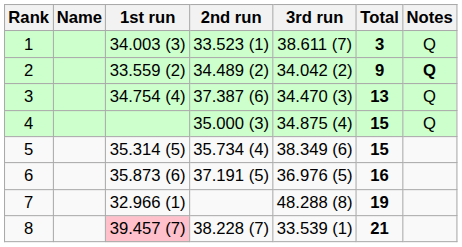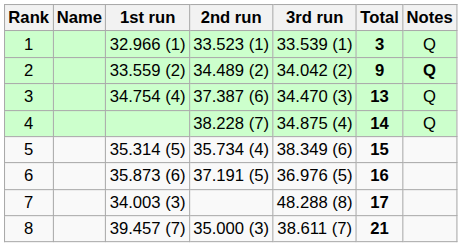1 | 1st run: 34.003 (3) -> 32.966 (1)
1 | 3rd run: 38.611 (7) -> 33.539 (1)
4 | 2nd run: 35.000 (3) -> 38.228 (7)
4 | Total: 15 -> 14
7 | 1st run: 32.966 (1) -> 34.003 (3)
7 | Total: 19 -> 17
8 | 1st run: pink background -> no background
8 | 2nd run: 38.228 (7) -> 35.000 (3)
8 | 3rd run: 33.539 (1) -> 38.611 (7)
